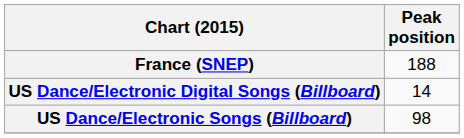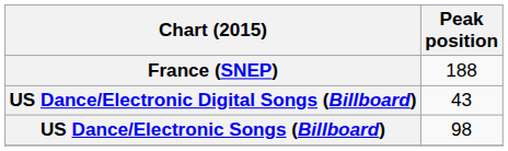US Dance/Electronic Digital Songs (Billboard) | Peak position: 14 -> 43
